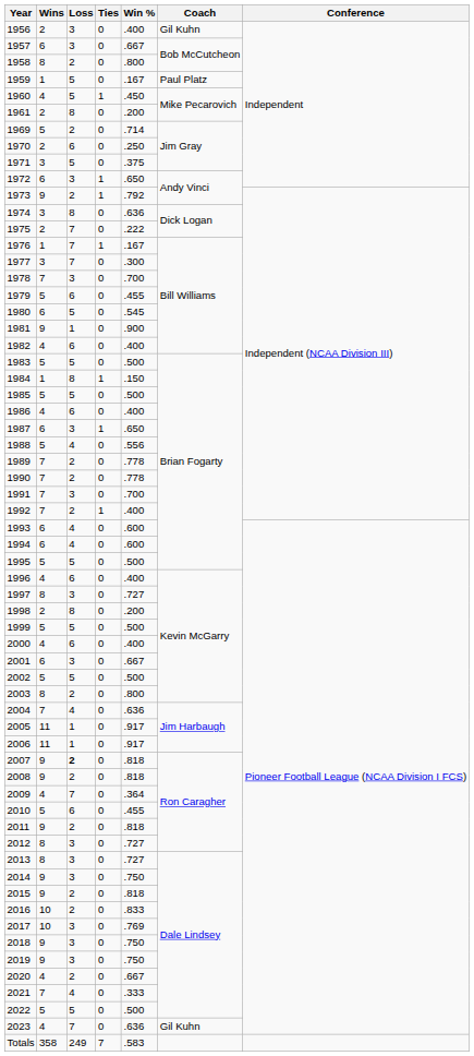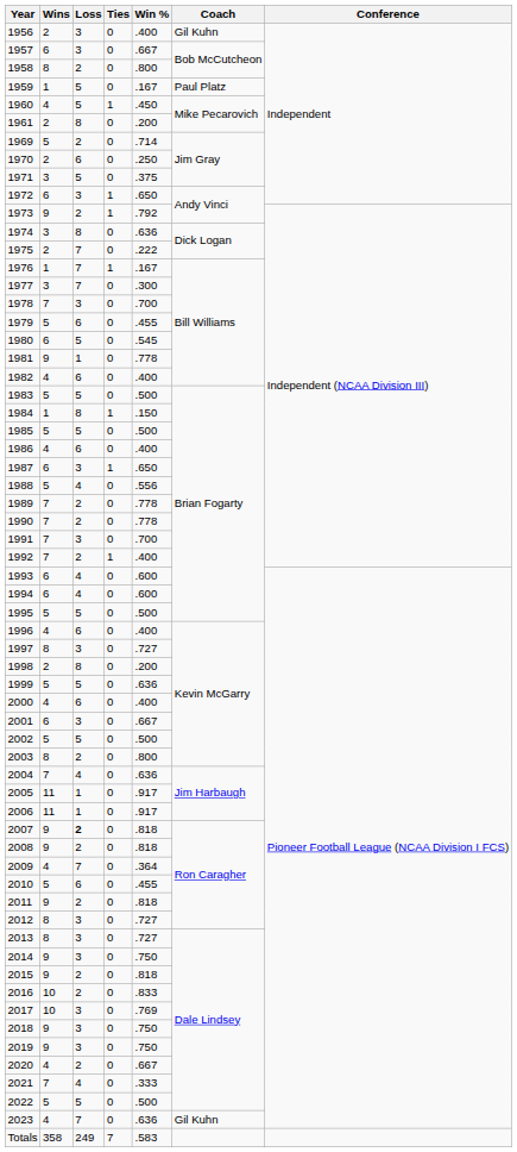1981 | Win %: .900 -> .778
1999 | Win %: .500 -> .636
